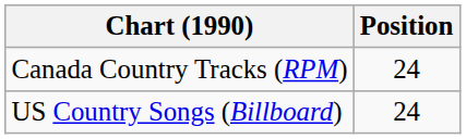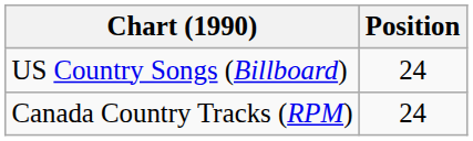rows swapped: Canada Country Tracks (RPM) <-> US Country Songs (Billboard)
